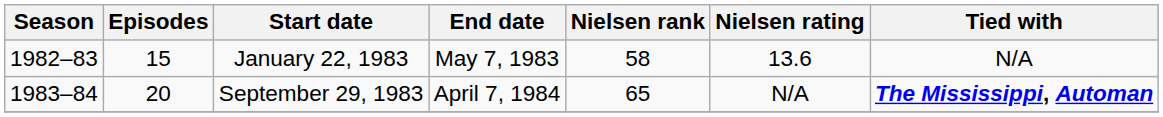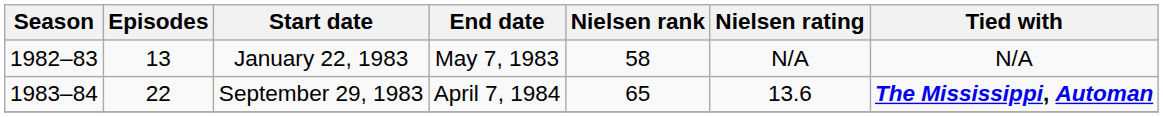January 22, 1983 | Episodes: 15 -> 13
January 22, 1983 | Nielsen rating: 13.6 -> N/A
September 29, 1983 | Episodes: 20 -> 22
September 29, 1983 | Nielsen rating: N/A -> 13.6
